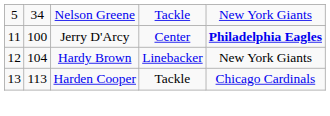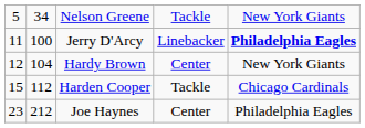Jerry D'Arcy | column 4: Center -> Linebacker
Hardy Brown | column 4: Linebacker -> Center
Harden Cooper | column 1: 13 -> 15
Harden Cooper | column 2: 113 -> 112
+ row: 23 | 212 | Joe Haynes | Center | Philadelphia Eagles
